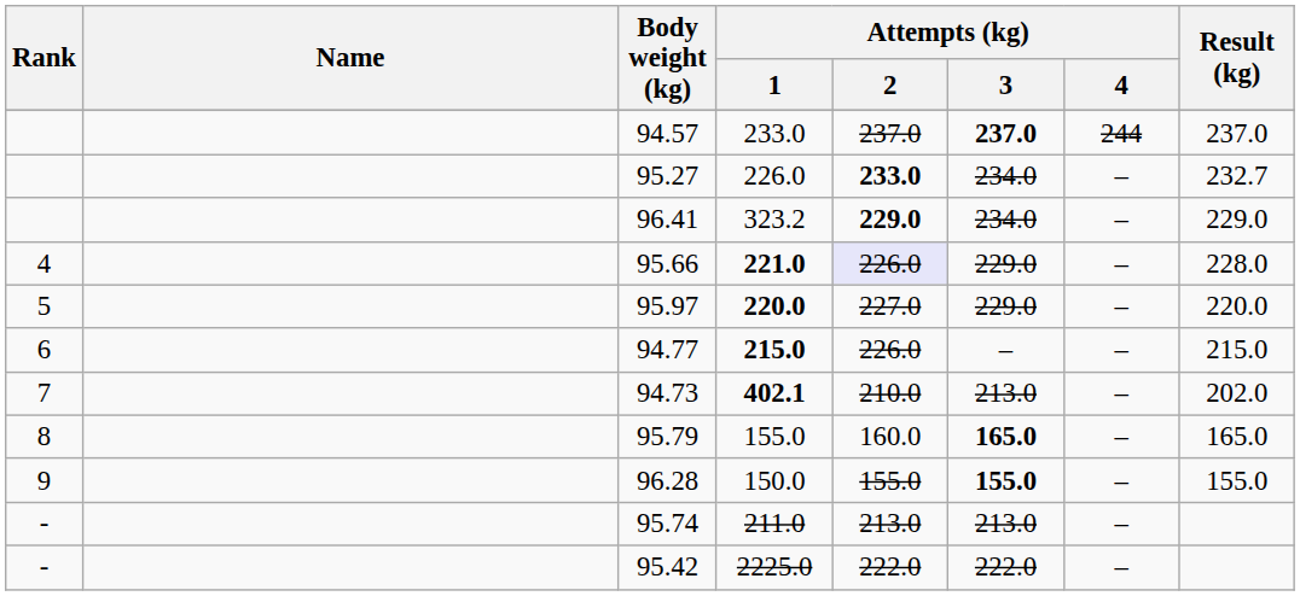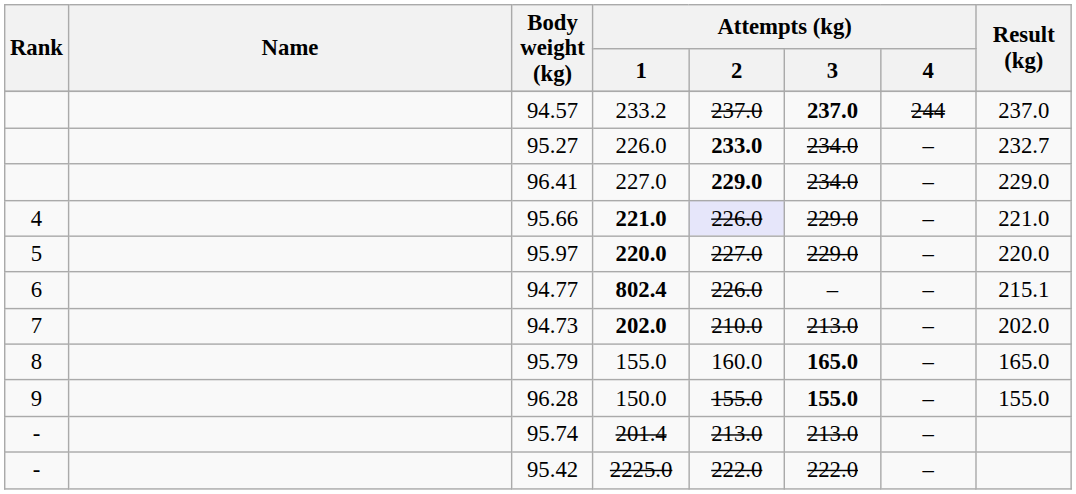94.57 | Attempts (kg) / 1: 233.0 -> 233.2
96.41 | Attempts (kg) / 1: 323.2 -> 227.0
95.66 | Result (kg): 228.0 -> 221.0
94.77 | Attempts (kg) / 1: 215.0 -> 802.4
94.77 | Result (kg): 215.0 -> 215.1
94.73 | Attempts (kg) / 1: 402.1 -> 202.0
95.74 | Attempts (kg) / 1: 211.0 -> 201.4
